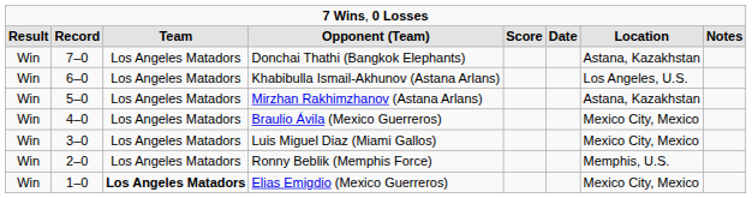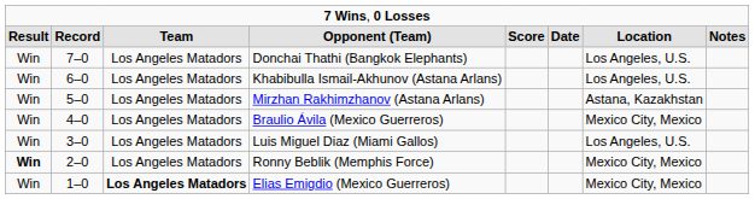Donchai Thathi (Bangkok Elephants) | column 7: Astana, Kazakhstan -> Los Angeles, U.S.
Luis Miguel Diaz (Miami Gallos) | column 7: Mexico City, Mexico -> Los Angeles, U.S.
Ronny Beblik (Memphis Force) | column 1: normal -> bold
Ronny Beblik (Memphis Force) | column 7: Memphis, U.S. -> Mexico City, Mexico
